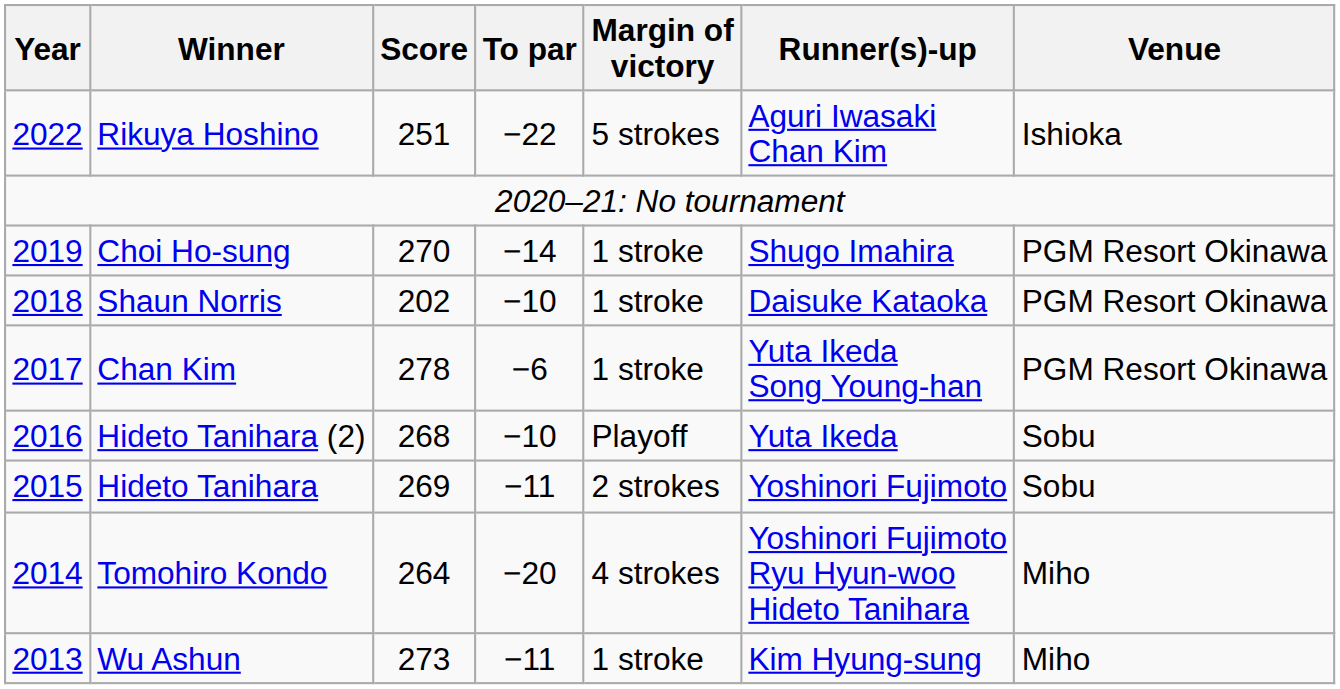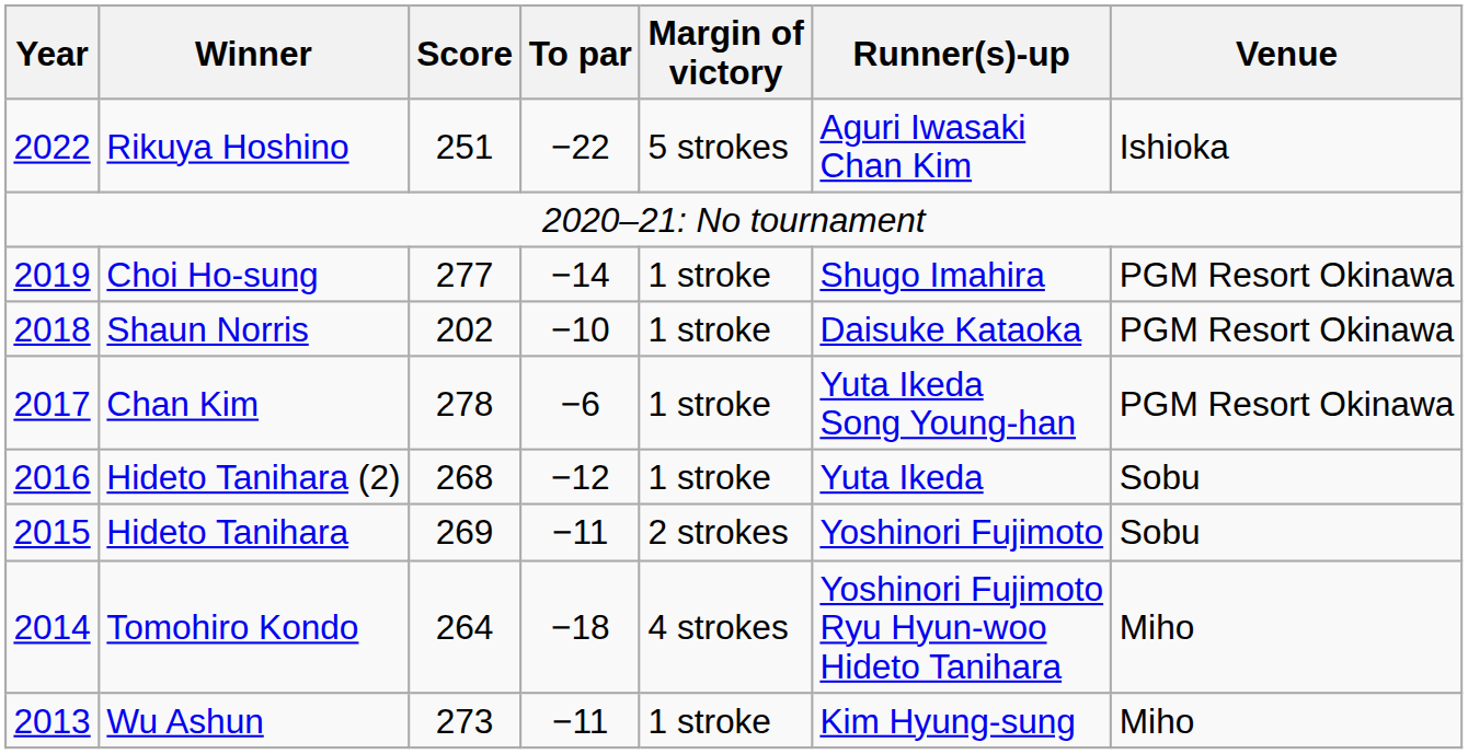Choi Ho-sung | Score: 270 -> 277
Hideto Tanihara (2) | To par: −10 -> −12
Hideto Tanihara (2) | Margin of victory: Playoff -> 1 stroke
Tomohiro Kondo | To par: −20 -> −18
